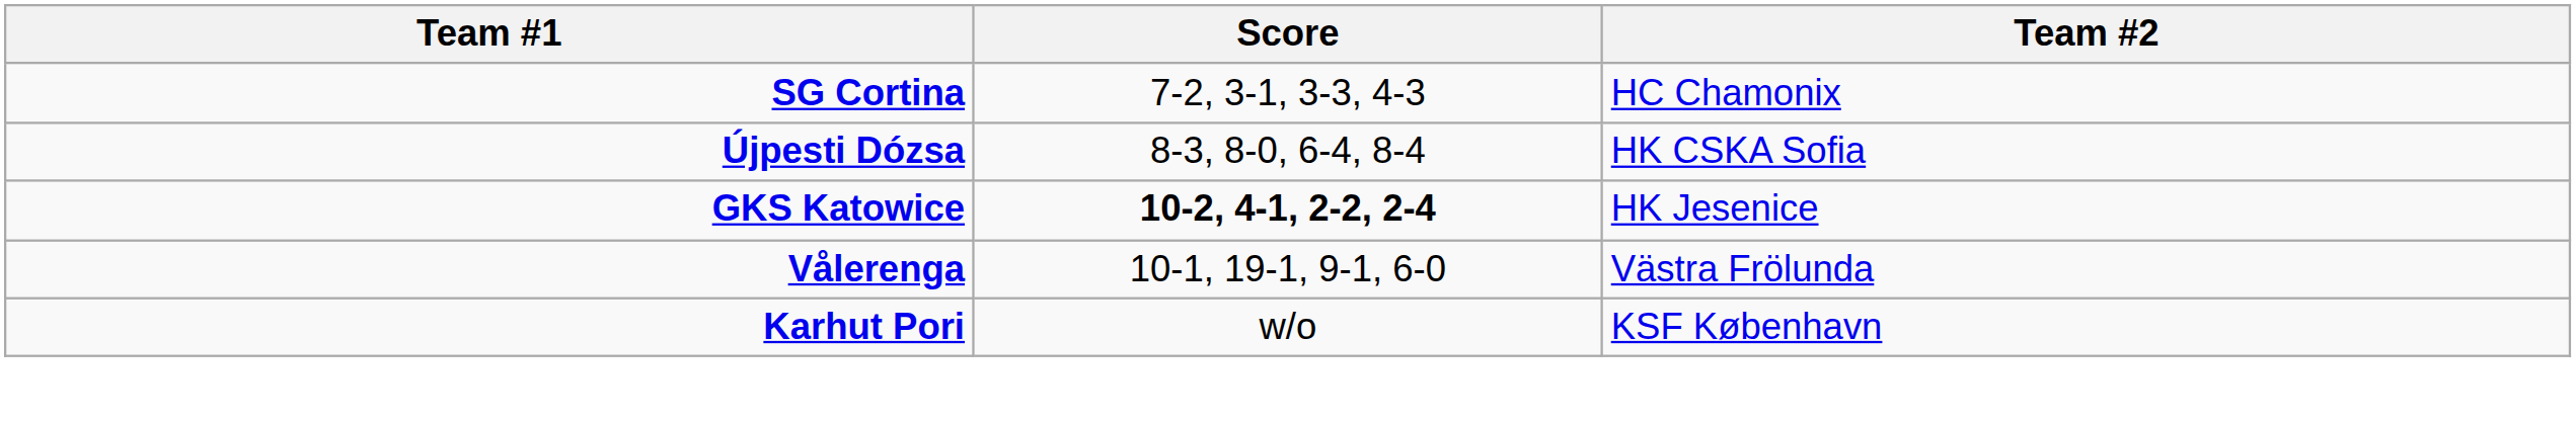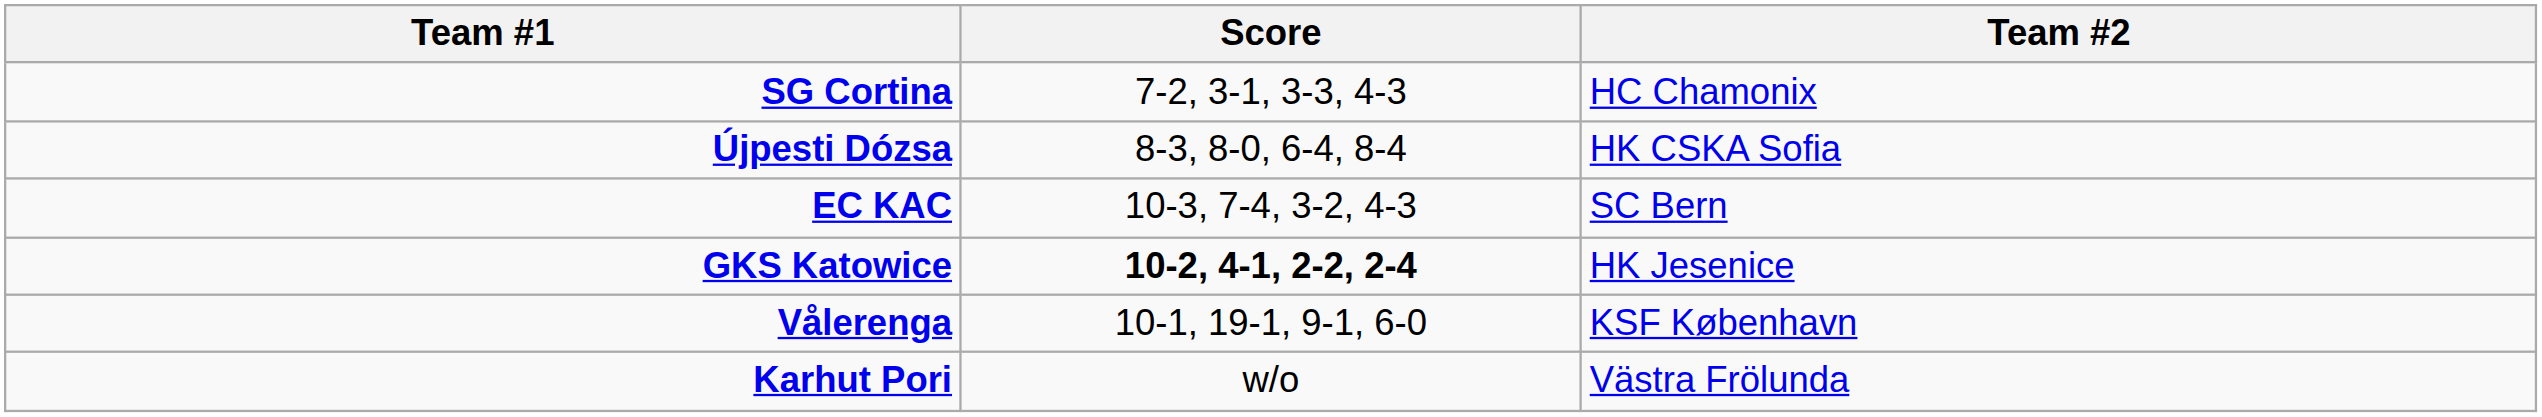+ row: EC KAC | 10-3, 7-4, 3-2, 4-3 | SC Bern
Vålerenga | Team #2: Västra Frölunda -> KSF København
Karhut Pori | Team #2: KSF København -> Västra Frölunda
